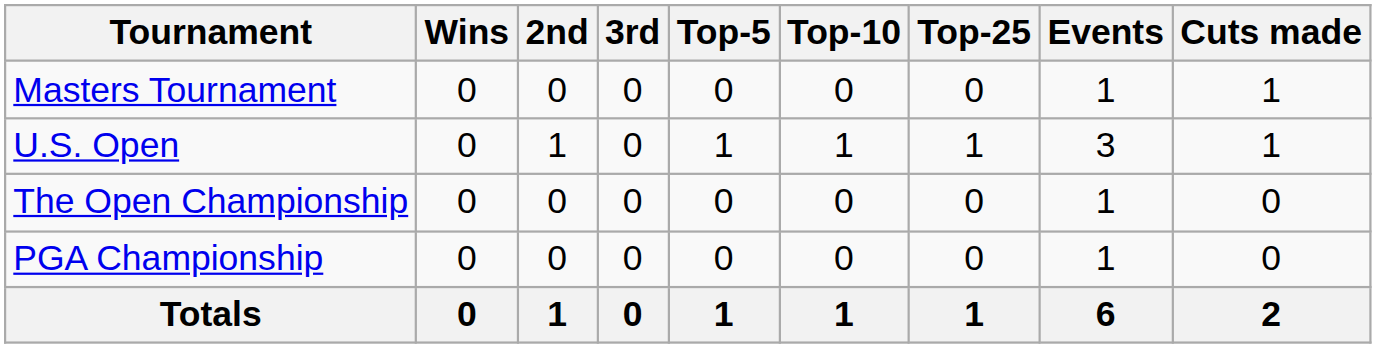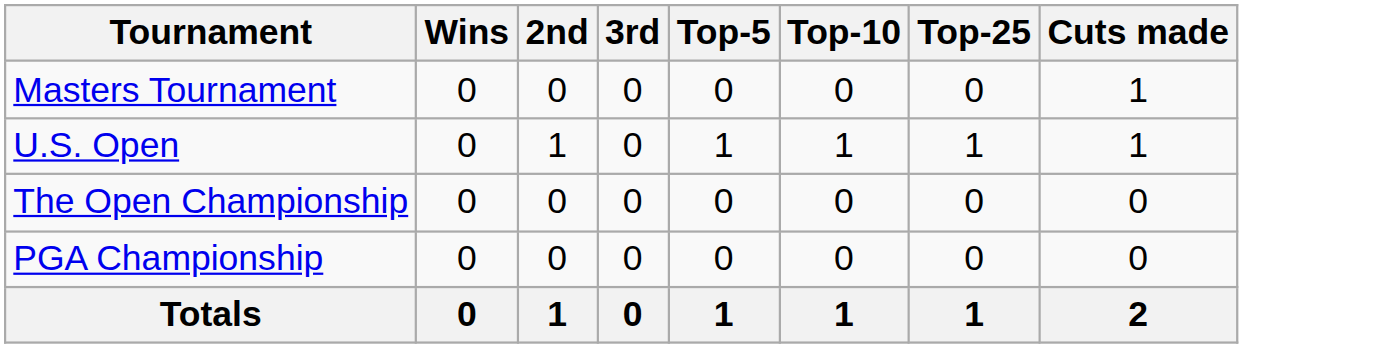- column: Events | 1 | 3 | 1 | 1 | 6
